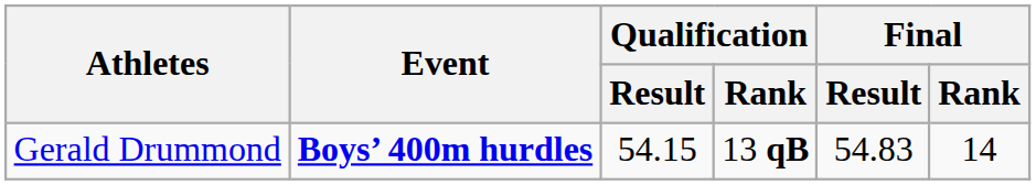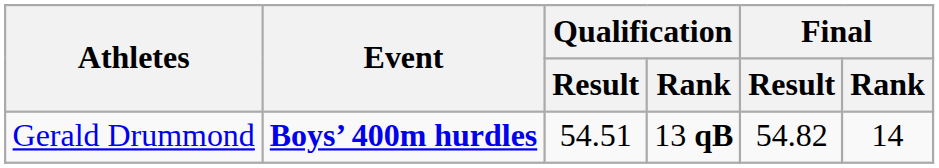Gerald Drummond | Qualification / Result: 54.15 -> 54.51
Gerald Drummond | Final / Result: 54.83 -> 54.82
